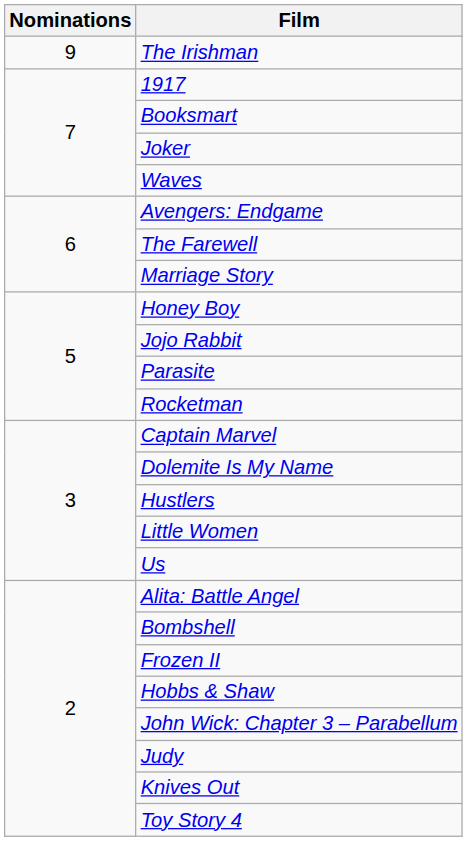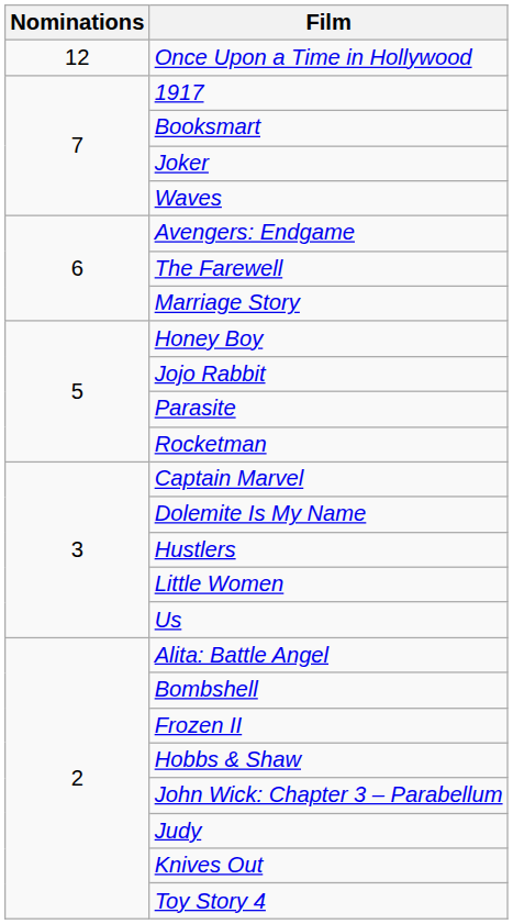+ row: 12 | Once Upon a Time in Hollywood
- row: 9 | The Irishman
